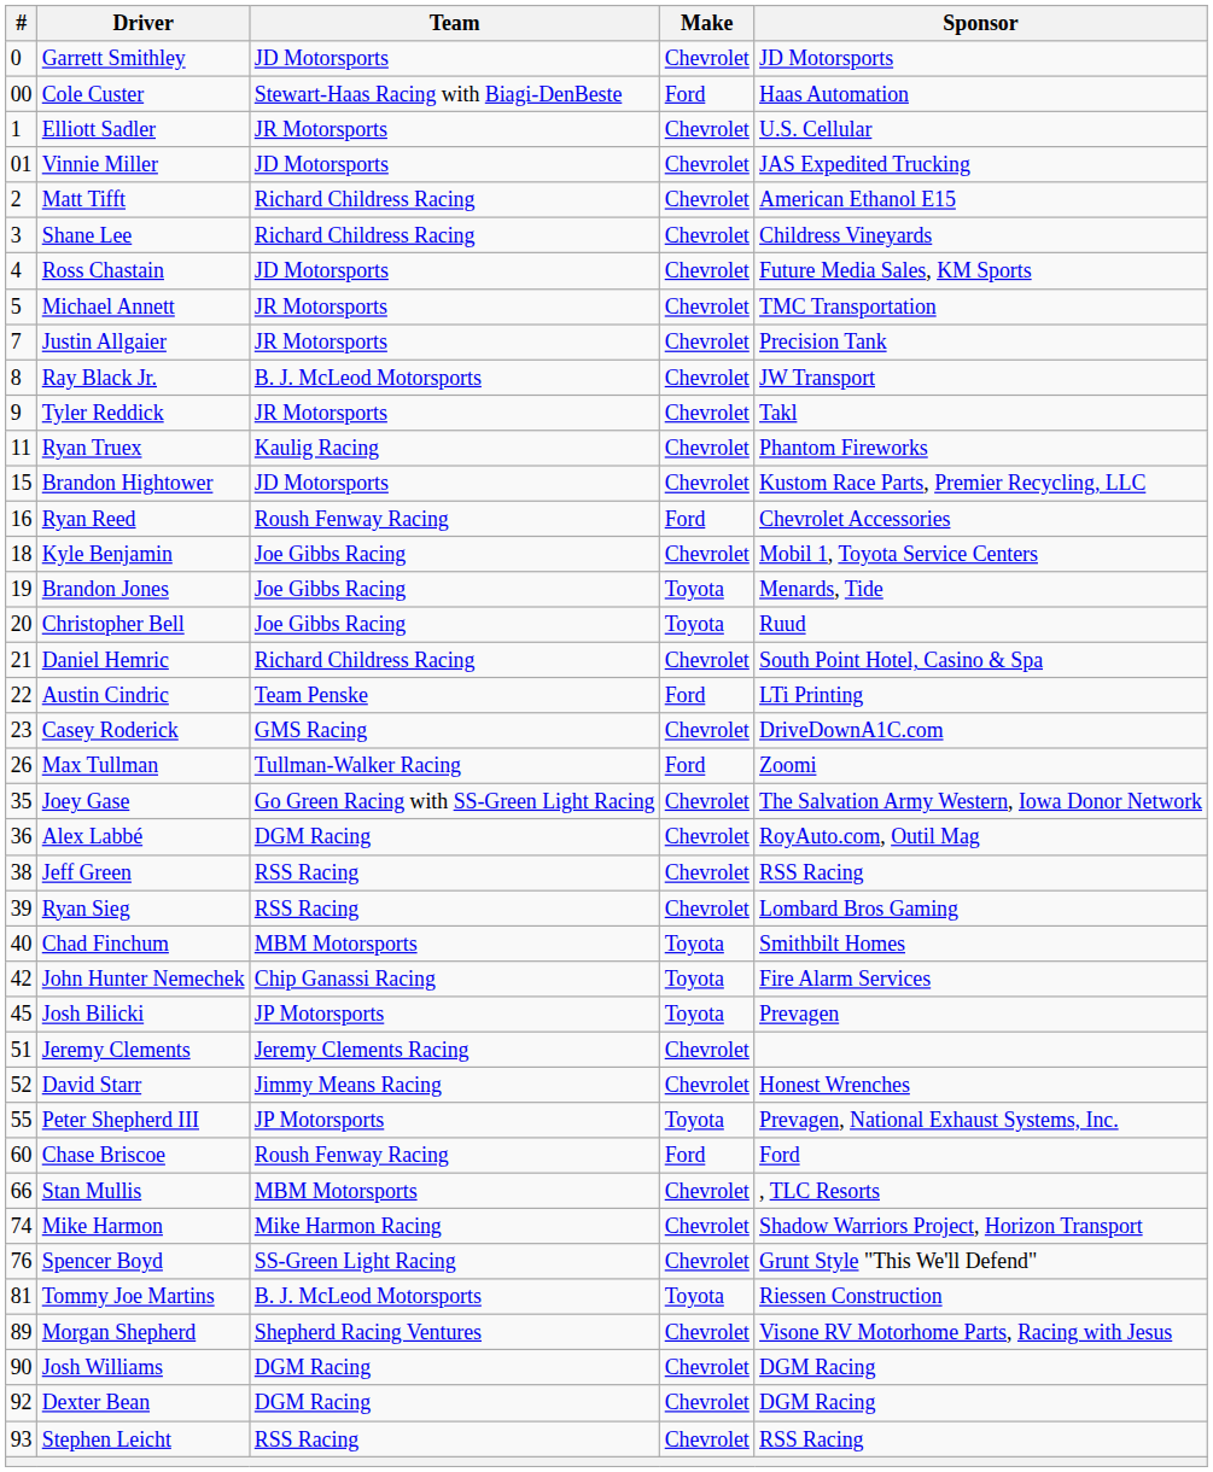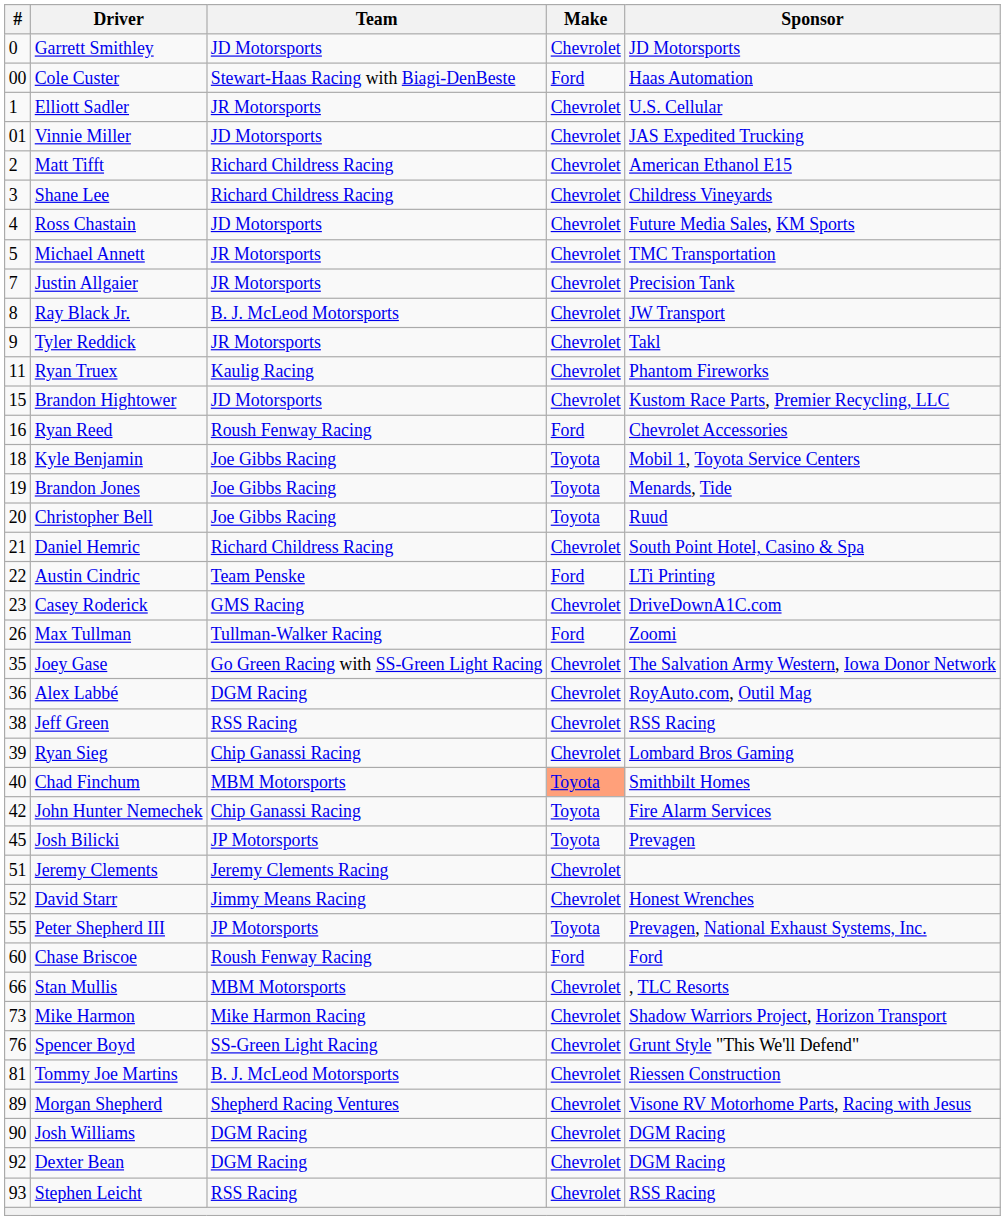Kyle Benjamin | Make: Chevrolet -> Toyota
Ryan Sieg | Team: RSS Racing -> Chip Ganassi Racing
Chad Finchum | Make: no background -> lightsalmon background
Mike Harmon | #: 74 -> 73
Tommy Joe Martins | Make: Toyota -> Chevrolet
